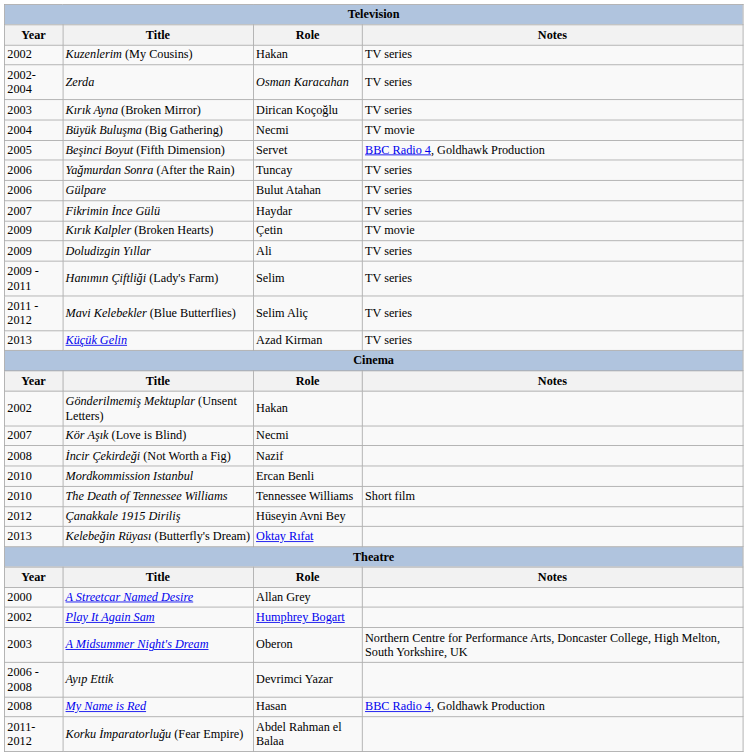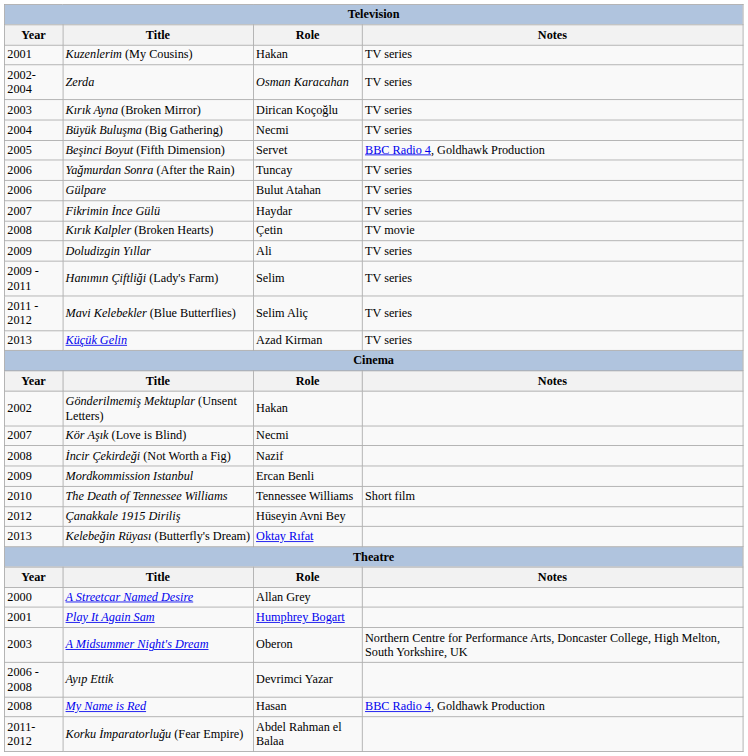Kuzenlerim (My Cousins) | Year: 2002 -> 2001
Büyük Buluşma (Big Gathering) | Notes: TV movie -> TV series
Kırık Kalpler (Broken Hearts) | Year: 2009 -> 2008
Mordkommission Istanbul | Year: 2010 -> 2009
Play It Again Sam | Year: 2002 -> 2001
